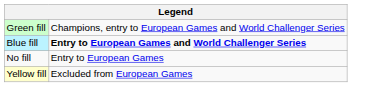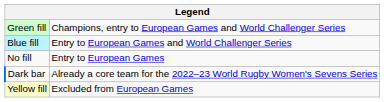Blue fill | column 2: bold -> normal
+ row: Dark bar | Already a core team for the 2022–23 World Rugby Women's Sevens Series
